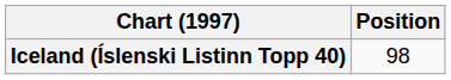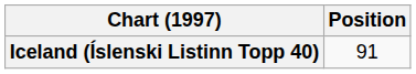Iceland (Íslenski Listinn Topp 40) | Position: 98 -> 91
